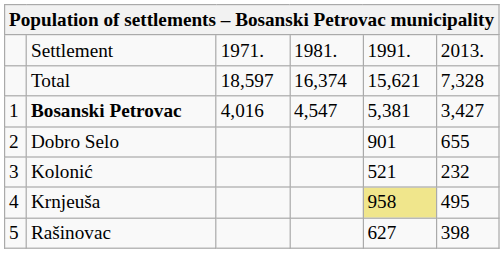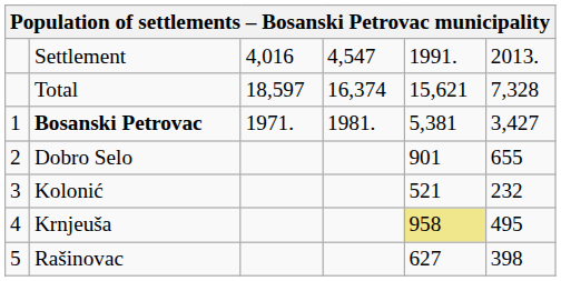Settlement | column 3: 1971. -> 4,016
Settlement | column 4: 1981. -> 4,547
Bosanski Petrovac | column 3: 4,016 -> 1971.
Bosanski Petrovac | column 4: 4,547 -> 1981.
